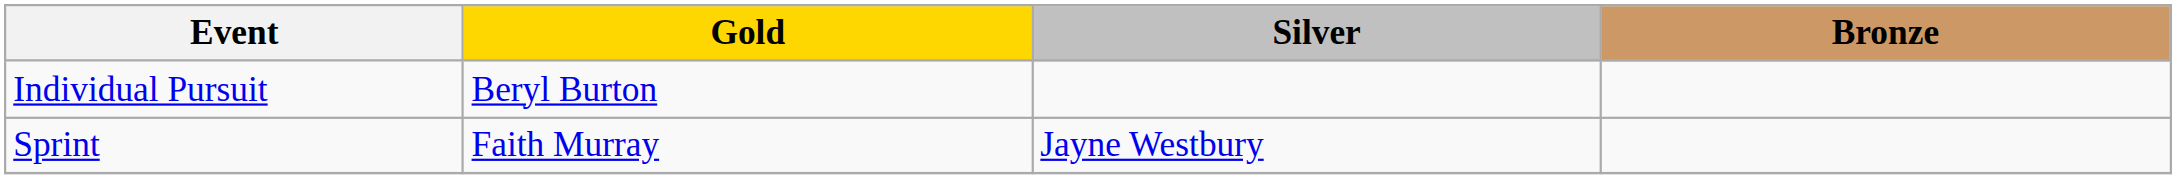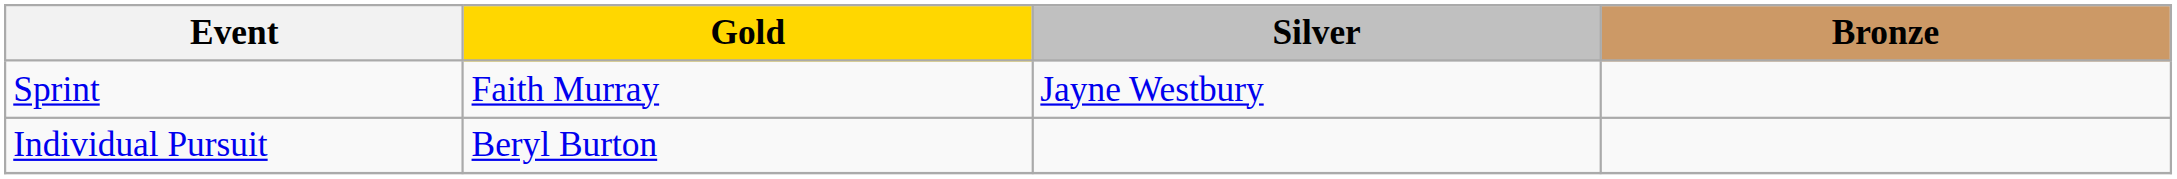rows swapped: Sprint <-> Individual Pursuit
